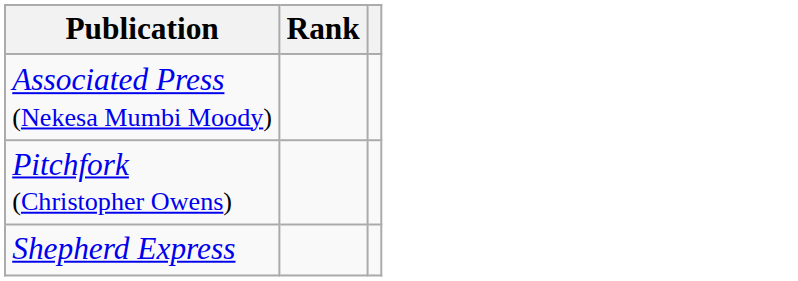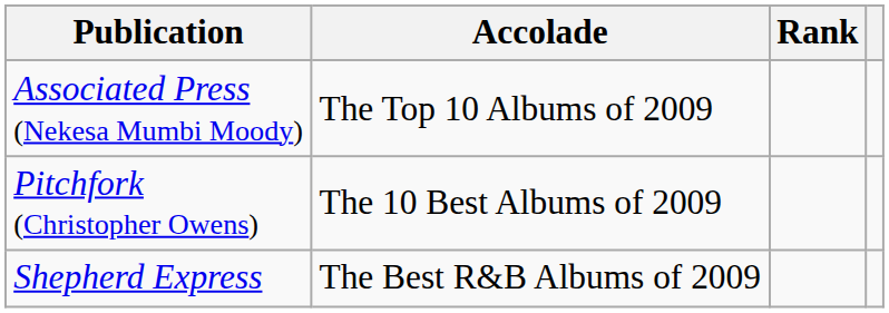+ column: Accolade | The Top 10 Albums of 2009 | The 10 Best Albums of 2009 | The Best R&B Albums of 2009
